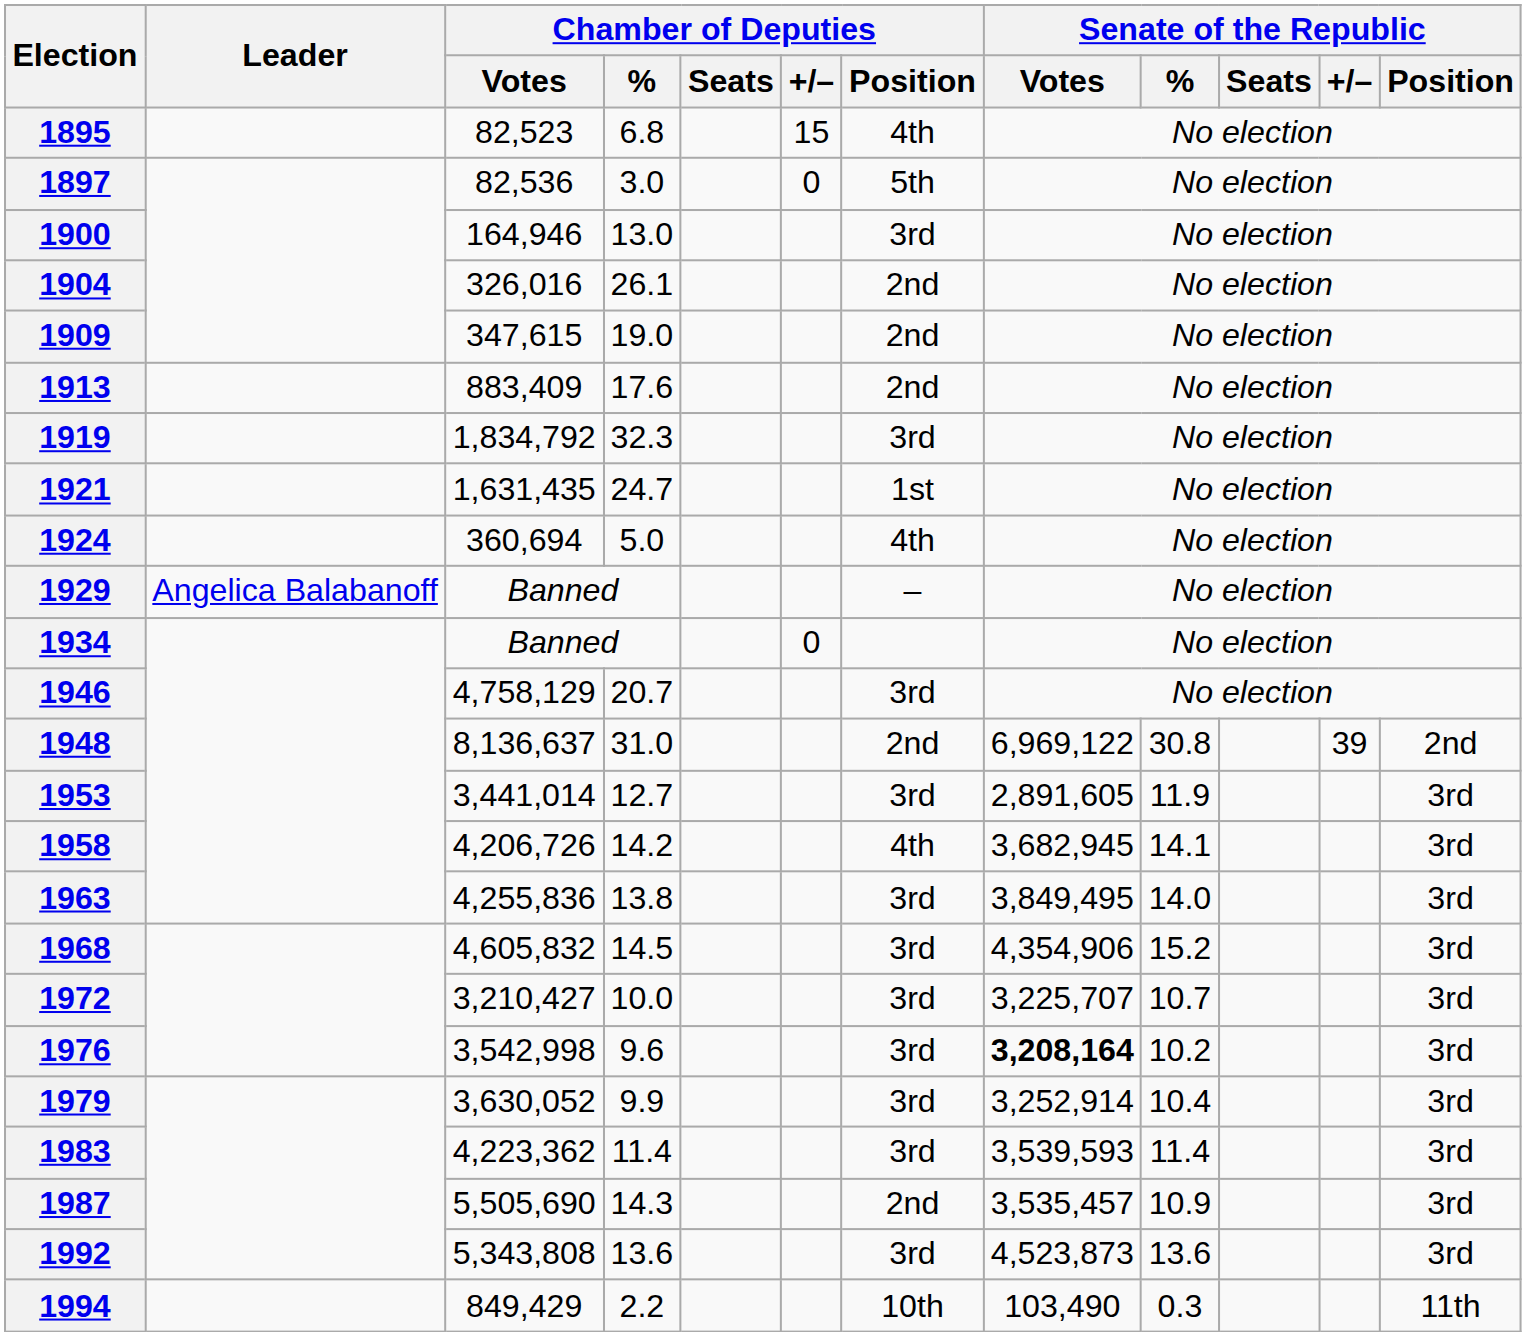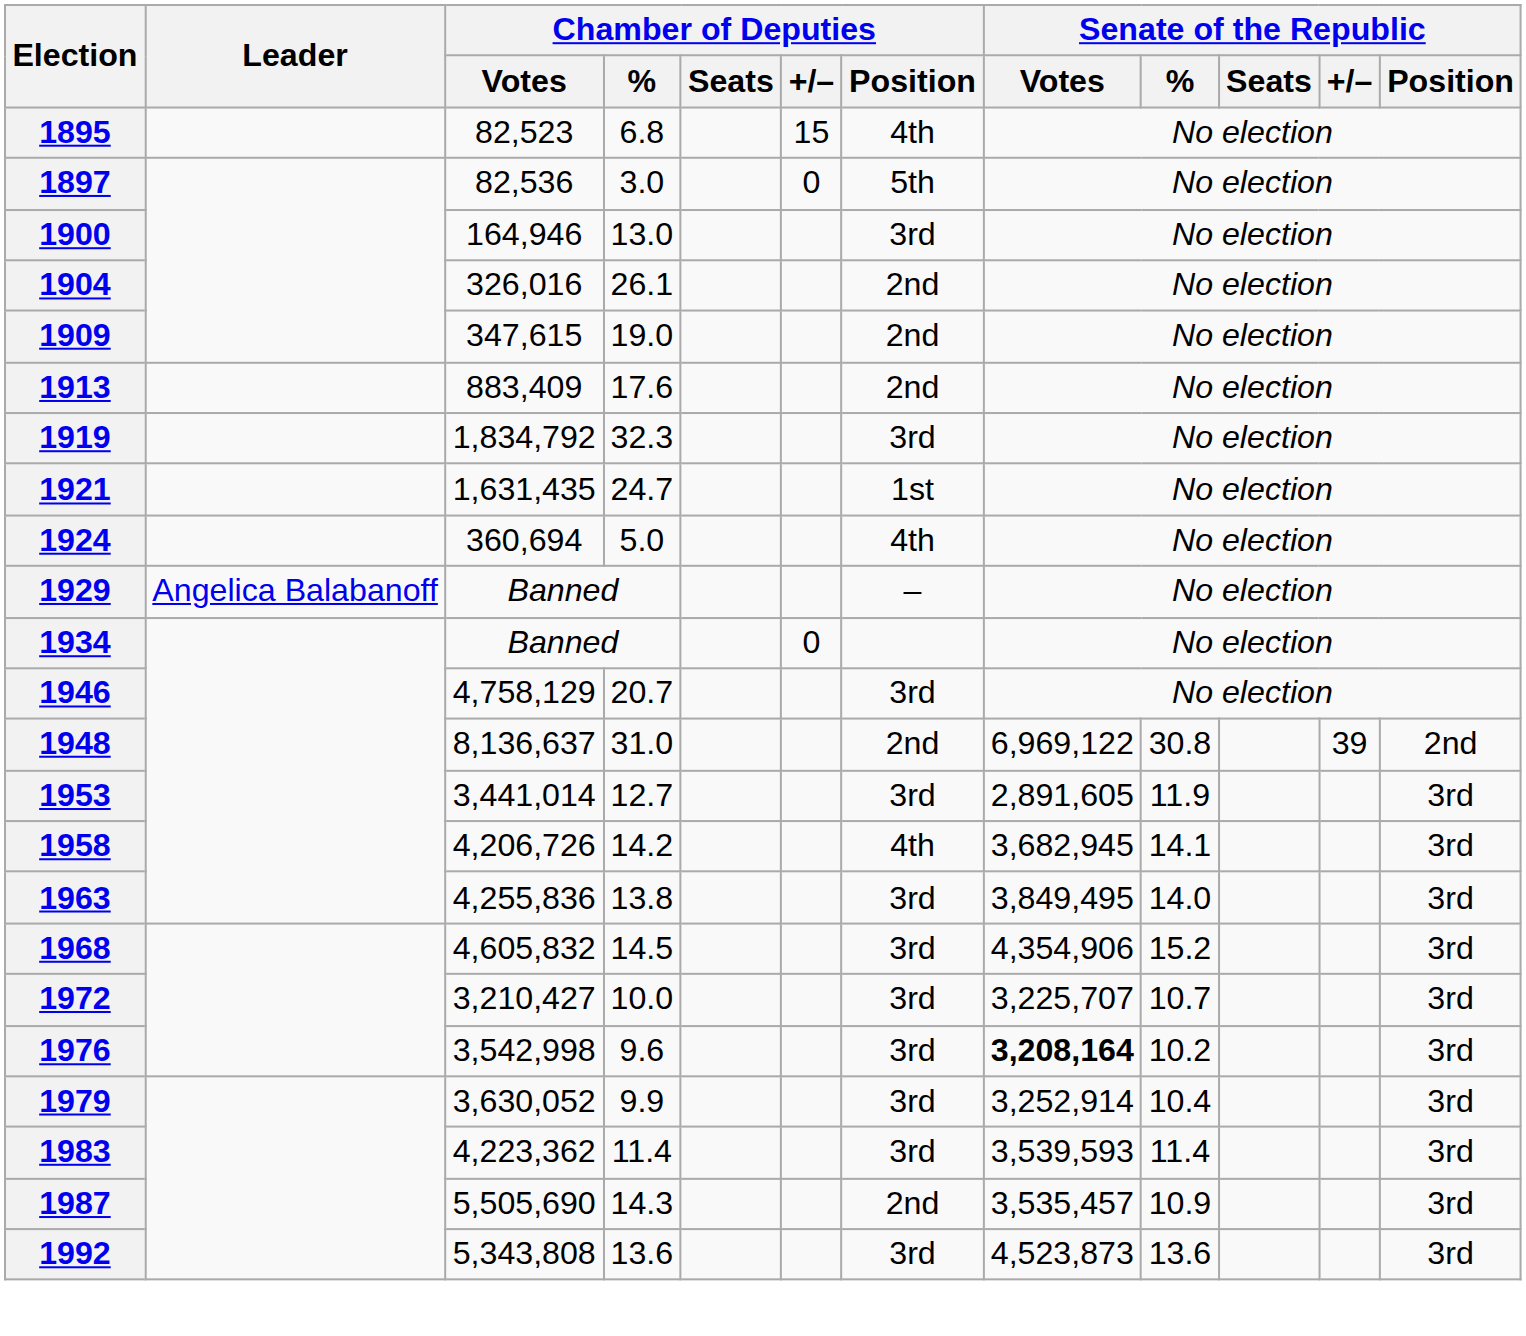- row: 1994 | 849,429 | 2.2 | 10th | 103,490 | 0.3 | 11th
